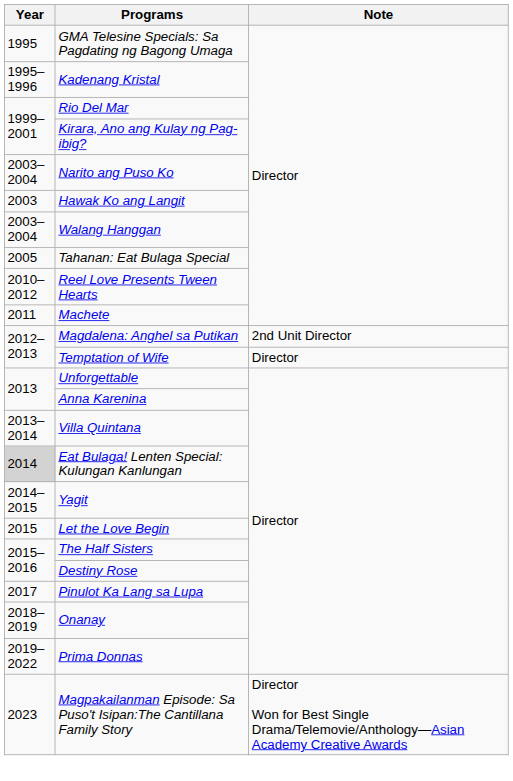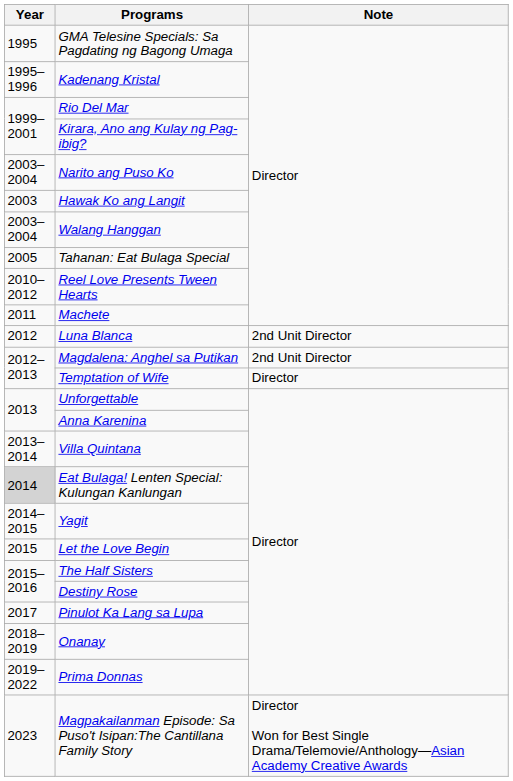+ row: 2012 | Luna Blanca | 2nd Unit Director
